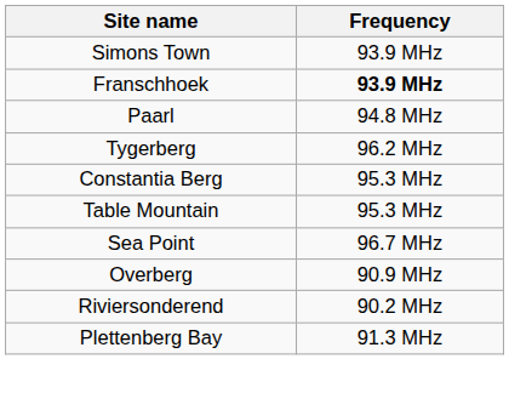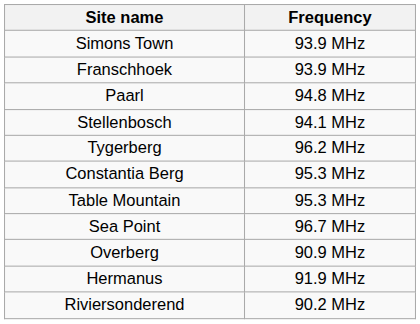Franschhoek | Frequency: bold -> normal
+ row: Stellenbosch | 94.1 MHz
+ row: Hermanus | 91.9 MHz
- row: Plettenberg Bay | 91.3 MHz
